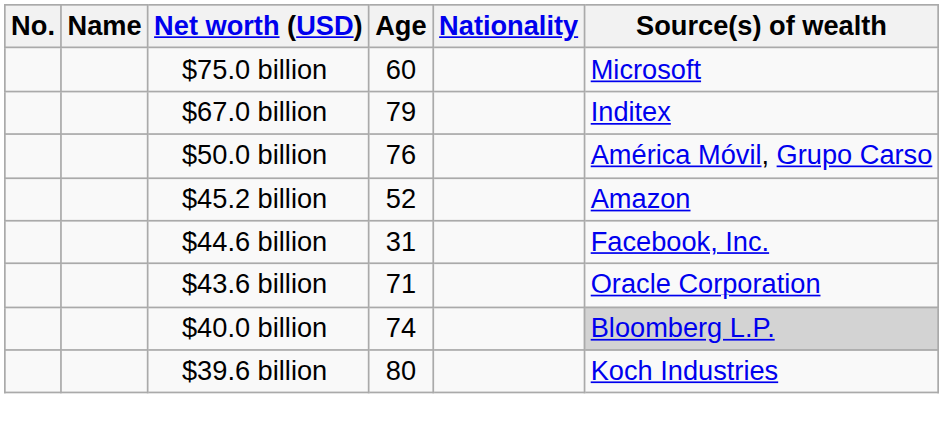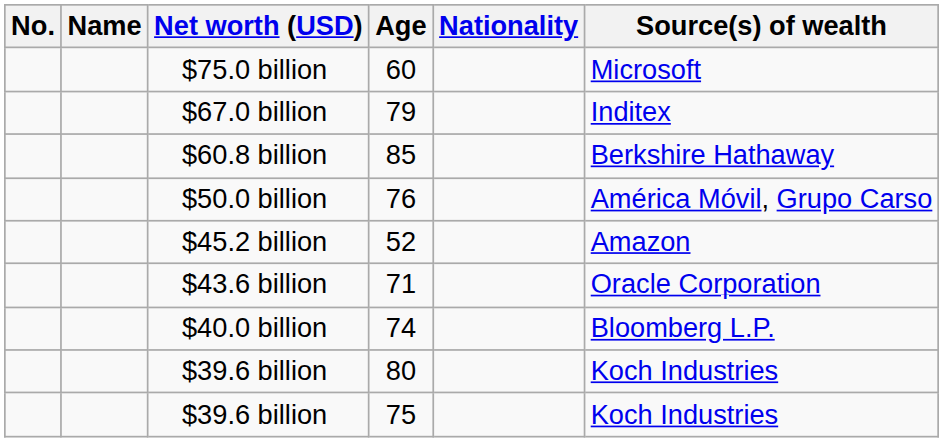+ row: $60.8 billion | 85 | Berkshire Hathaway
- row: $44.6 billion | 31 | Facebook, Inc.
$40.0 billion | Source(s) of wealth: lightgrey background -> no background
+ row: $39.6 billion | 75 | Koch Industries
